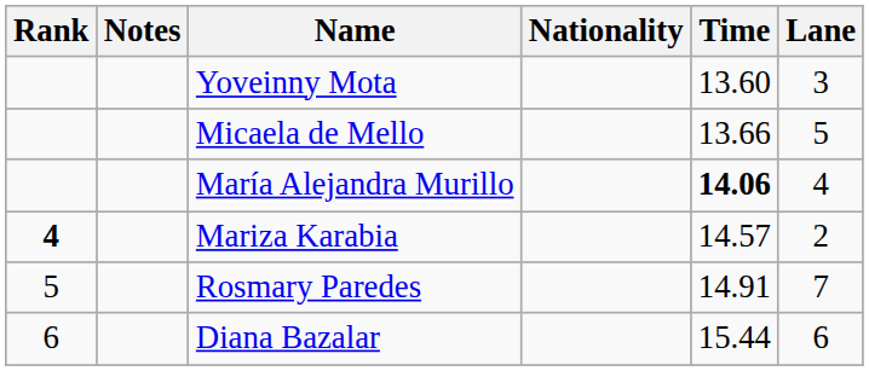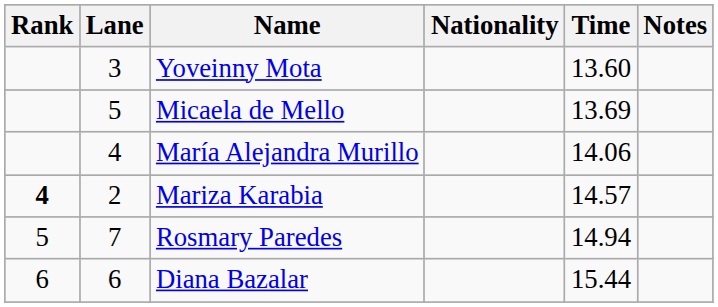columns swapped: Lane <-> Notes
Micaela de Mello | Time: 13.66 -> 13.69
María Alejandra Murillo | Time: bold -> normal
Rosmary Paredes | Time: 14.91 -> 14.94
